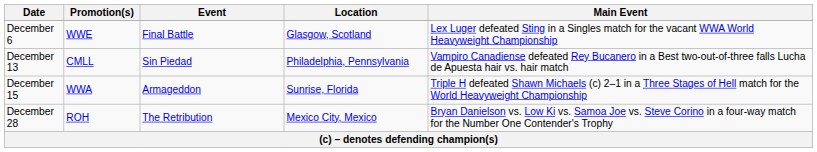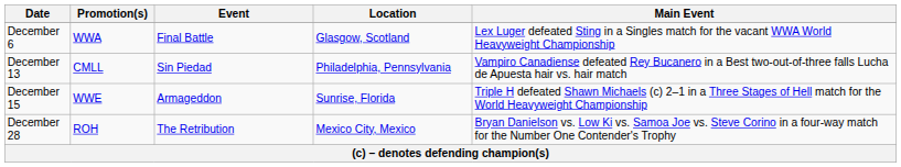December 6 | Promotion(s): WWE -> WWA
December 15 | Promotion(s): WWA -> WWE
